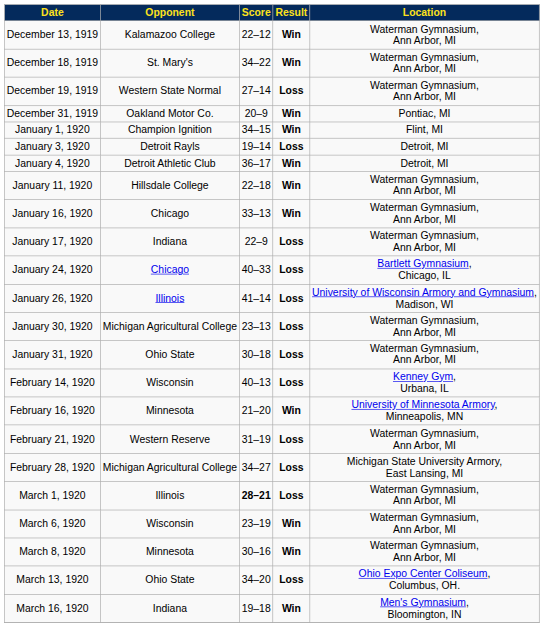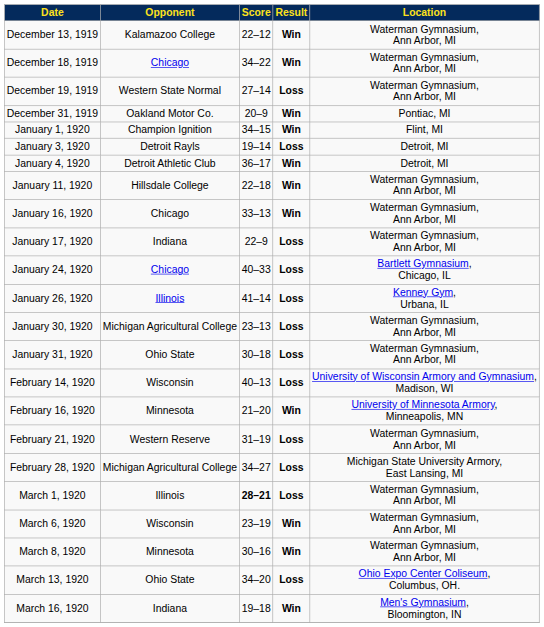December 18, 1919 | Opponent: St. Mary's -> Chicago
January 26, 1920 | Location: University of Wisconsin Armory and Gymnasium, Madison, WI -> Kenney Gym, Urbana, IL
February 14, 1920 | Location: Kenney Gym, Urbana, IL -> University of Wisconsin Armory and Gymnasium, Madison, WI
